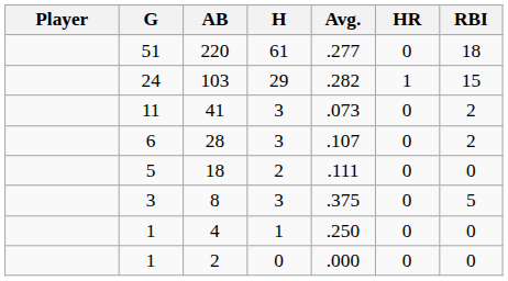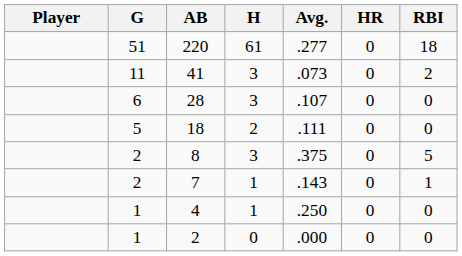- row: 24 | 103 | 29 | .282 | 1 | 15
28 | RBI: 2 -> 0
8 | G: 3 -> 2
+ row: 2 | 7 | 1 | .143 | 0 | 1
